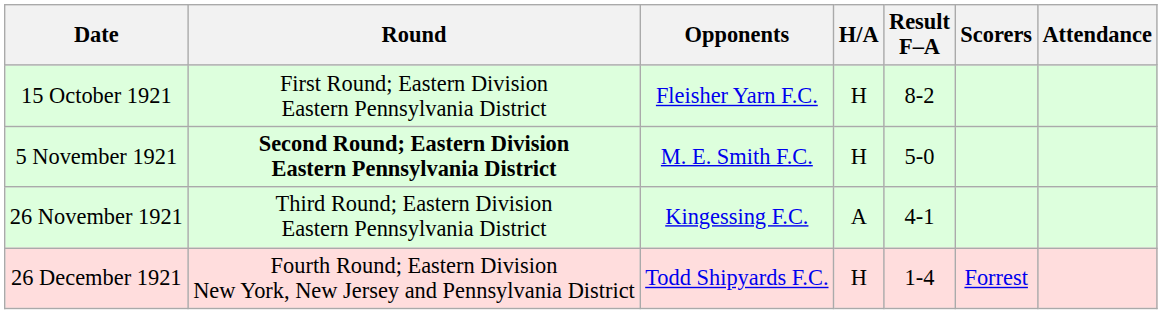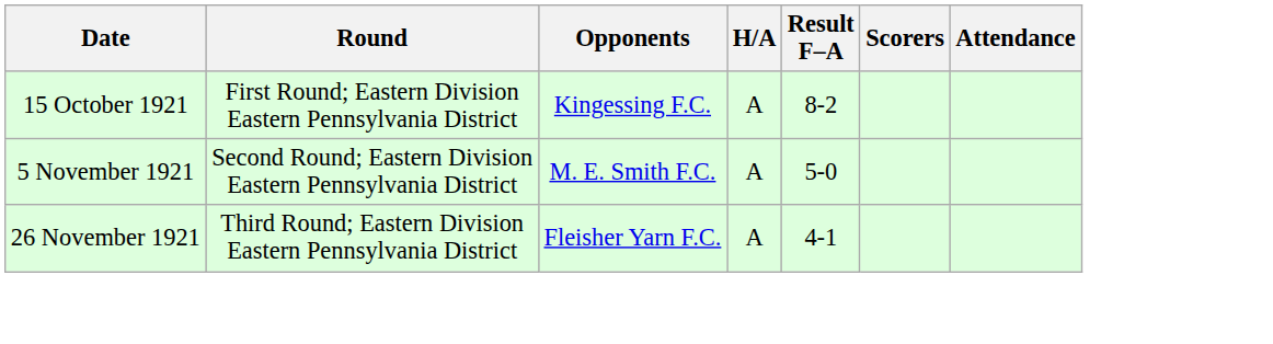15 October 1921 | Opponents: Fleisher Yarn F.C. -> Kingessing F.C.
15 October 1921 | H/A: H -> A
5 November 1921 | Round: bold -> normal
5 November 1921 | H/A: H -> A
26 November 1921 | Opponents: Kingessing F.C. -> Fleisher Yarn F.C.
- row: 26 December 1921 | Fourth Round; Eastern Division New York, New Jersey and Pennsylvania District | Todd Shipyards F.C. | H | 1-4 | Forrest
